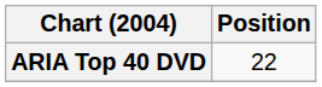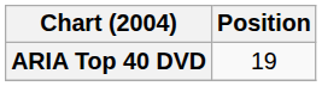ARIA Top 40 DVD | Position: 22 -> 19
